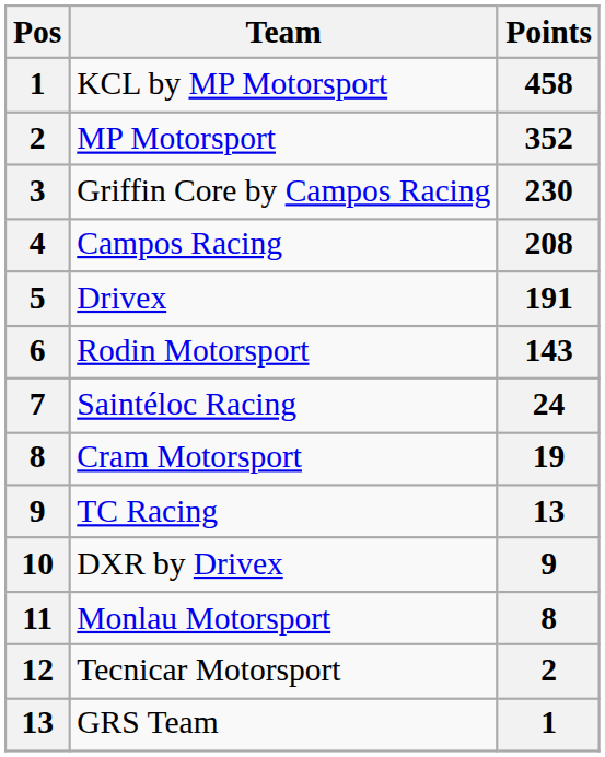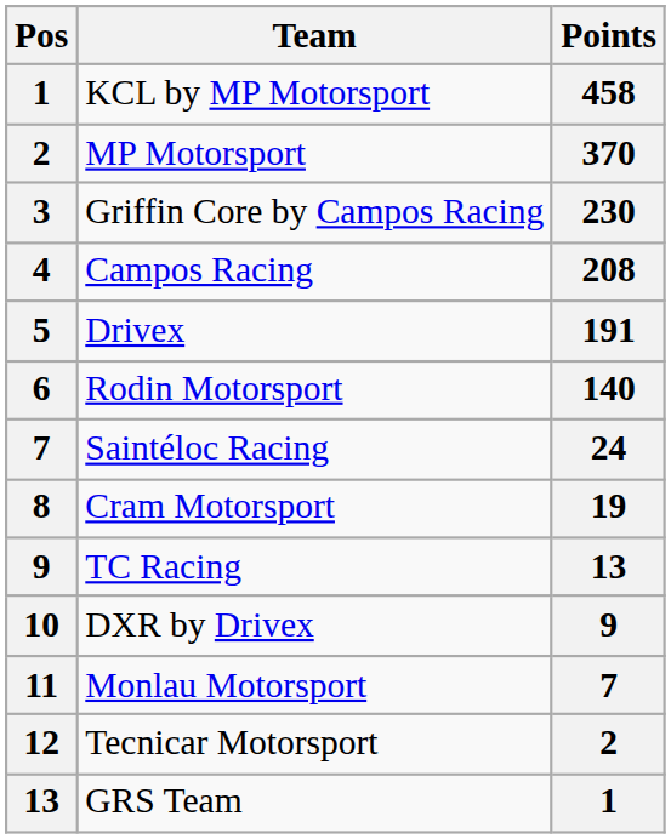MP Motorsport | Points: 352 -> 370
Rodin Motorsport | Points: 143 -> 140
Monlau Motorsport | Points: 8 -> 7
